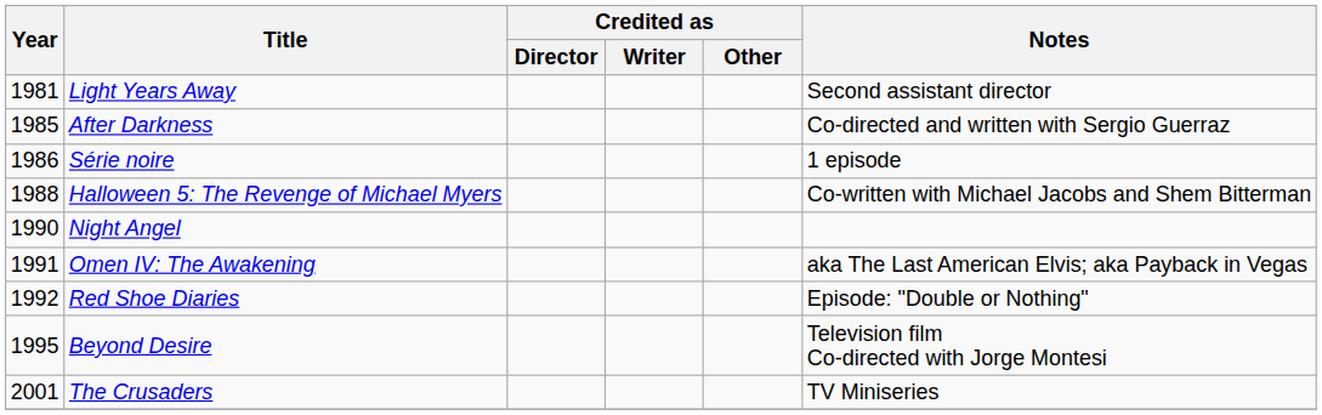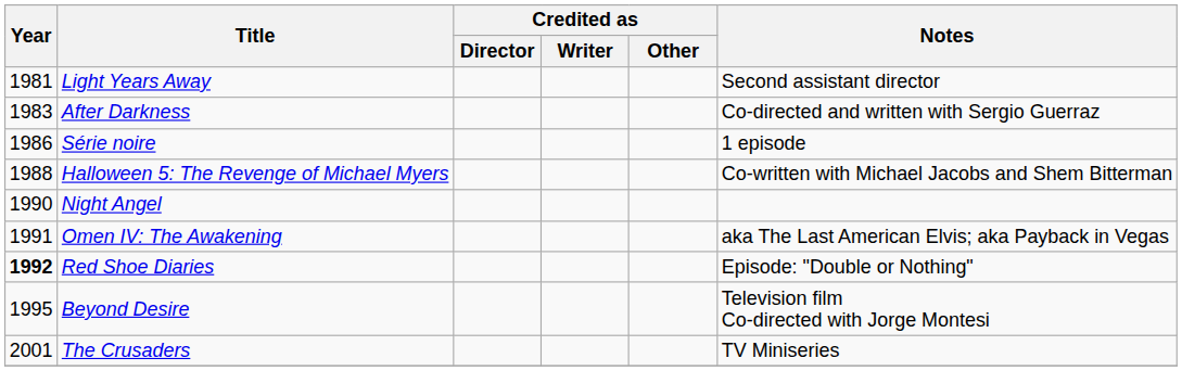After Darkness | Year: 1985 -> 1983
Red Shoe Diaries | Year: normal -> bold
